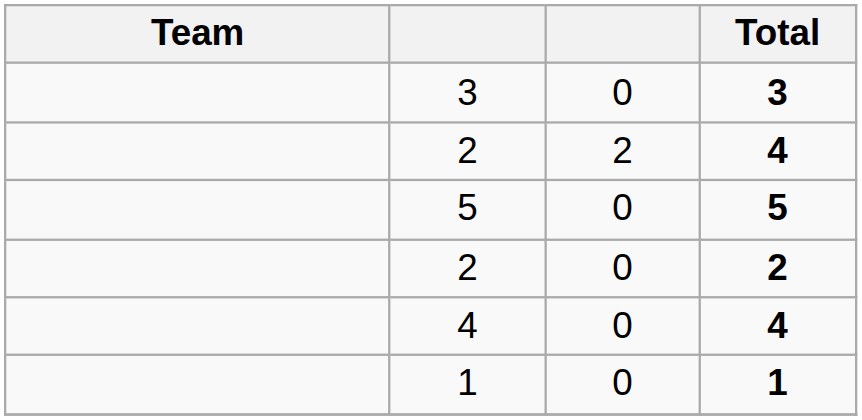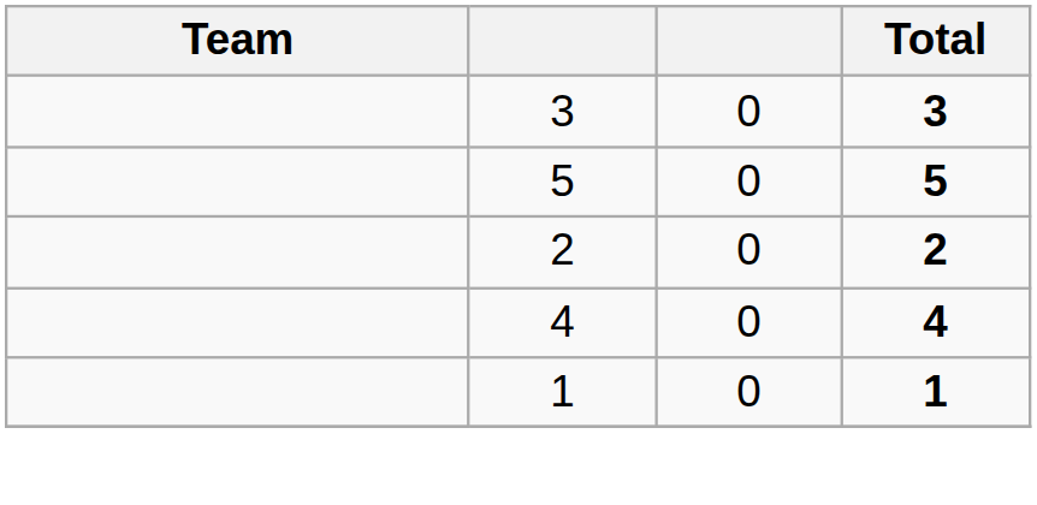- row: 2 | 2 | 4
